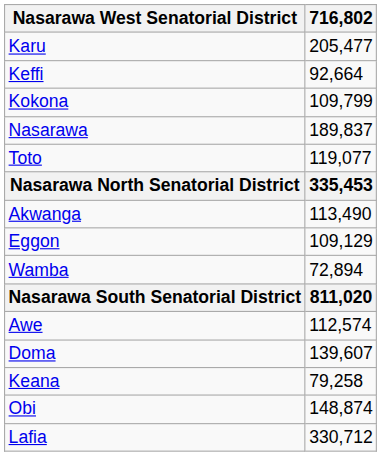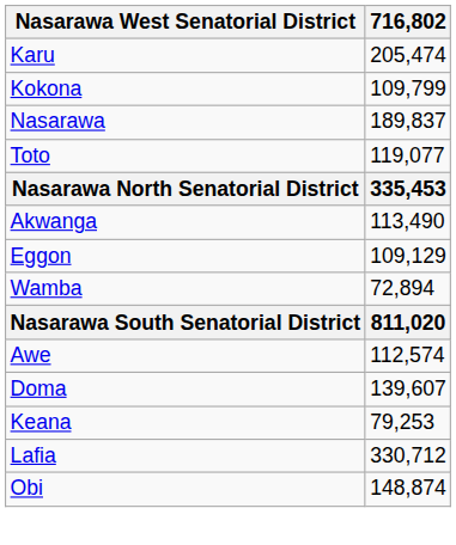Karu | 716,802: 205,477 -> 205,474
- row: Keffi | 92,664
Keana | 716,802: 79,258 -> 79,253
rows swapped: Lafia <-> Obi
